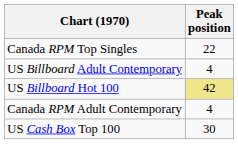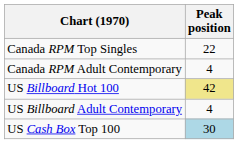rows swapped: Canada RPM Adult Contemporary <-> US Billboard Adult Contemporary
US Cash Box Top 100 | Peak position: no background -> lightblue background
